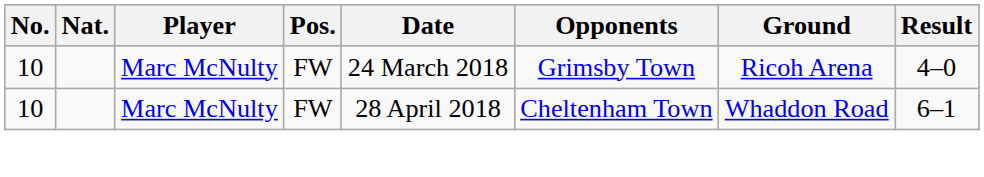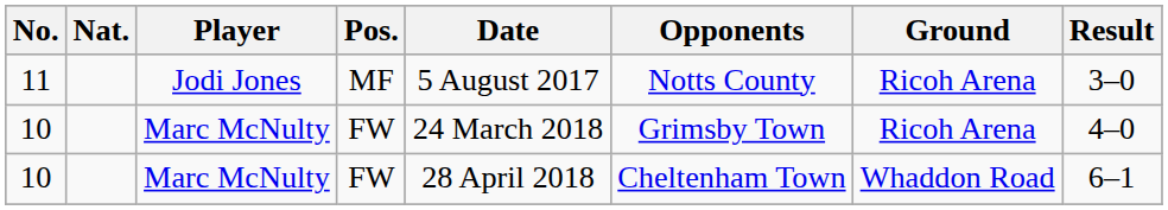+ row: 11 | Jodi Jones | MF | 5 August 2017 | Notts County | Ricoh Arena | 3–0
